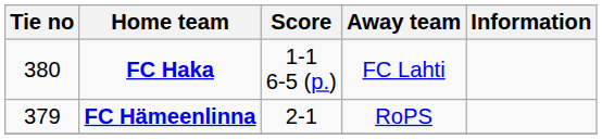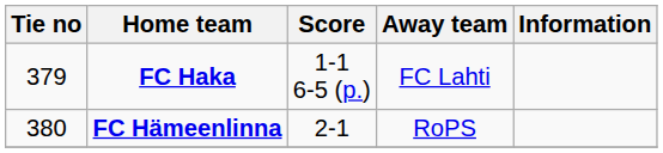FC Haka | Tie no: 380 -> 379
FC Hämeenlinna | Tie no: 379 -> 380
